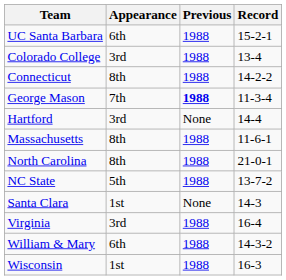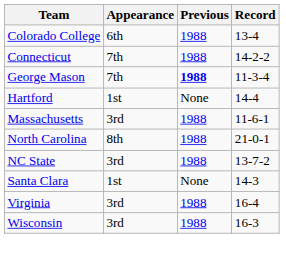- row: UC Santa Barbara | 6th | 1988 | 15-2-1
Colorado College | Appearance: 3rd -> 6th
Connecticut | Appearance: 8th -> 7th
Hartford | Appearance: 3rd -> 1st
Massachusetts | Appearance: 8th -> 3rd
NC State | Appearance: 5th -> 3rd
- row: William & Mary | 6th | 1988 | 14-3-2
Wisconsin | Appearance: 1st -> 3rd
